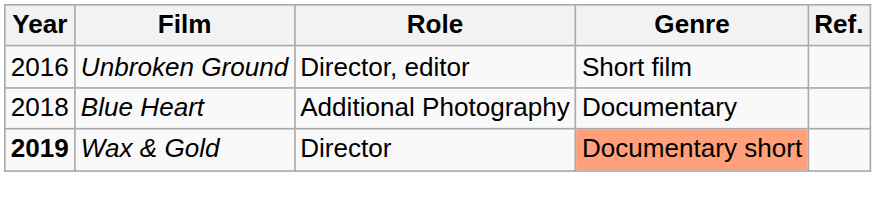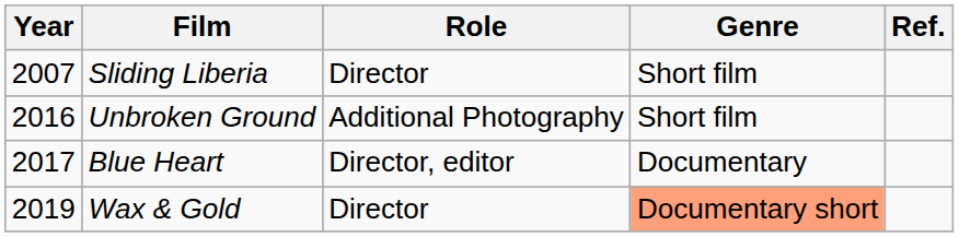+ row: 2007 | Sliding Liberia | Director | Short film
Unbroken Ground | Role: Director, editor -> Additional Photography
Blue Heart | Year: 2018 -> 2017
Blue Heart | Role: Additional Photography -> Director, editor
Wax & Gold | Year: bold -> normal
